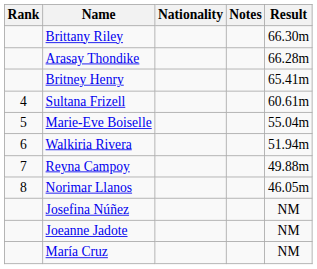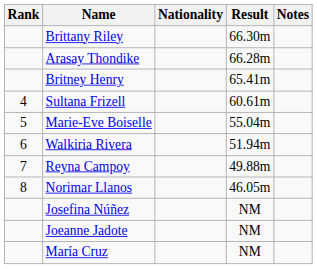columns swapped: Result <-> Notes
